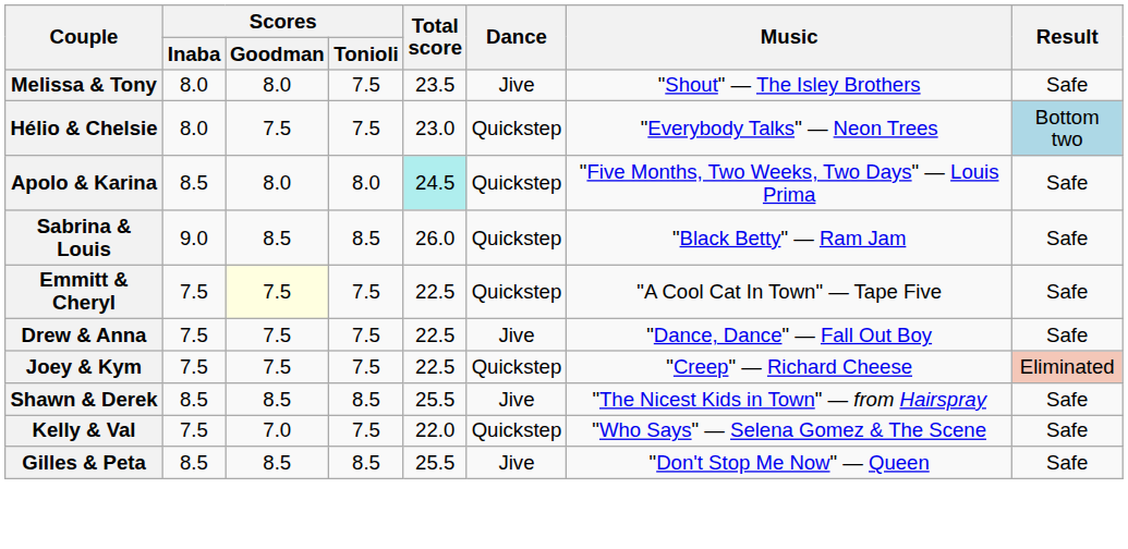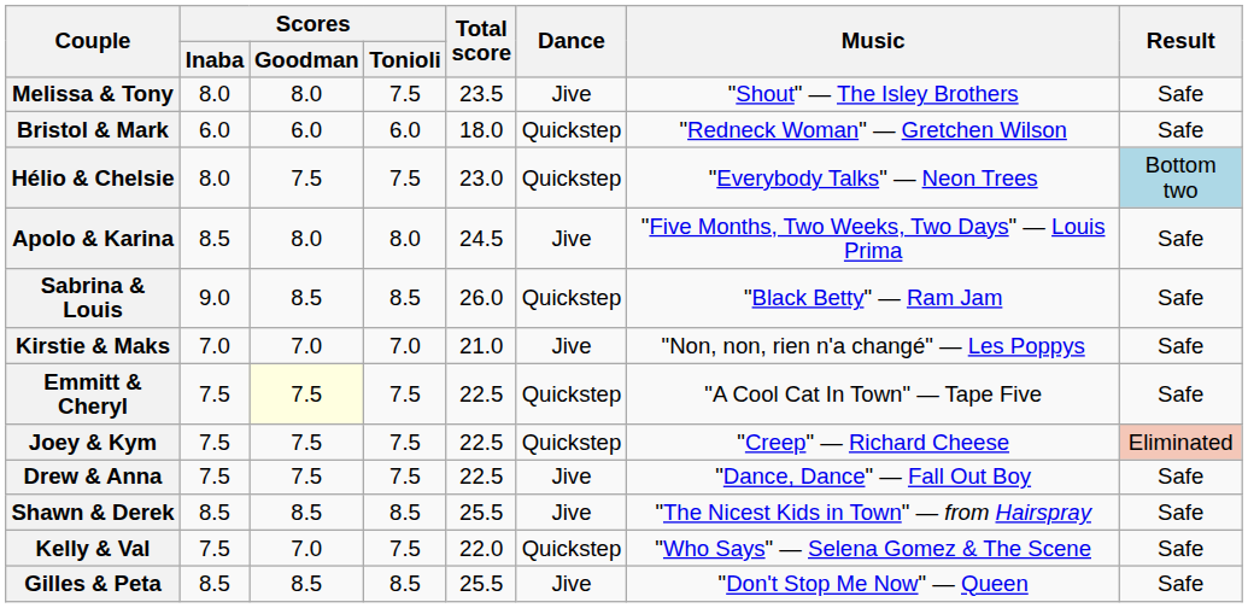+ row: Bristol & Mark | 6.0 | 6.0 | 6.0 | 18.0 | Quickstep | "Redneck Woman" — Gretchen Wilson | Safe
Apolo & Karina | Total score: paleturquoise background -> no background
Apolo & Karina | Dance: Quickstep -> Jive
+ row: Kirstie & Maks | 7.0 | 7.0 | 7.0 | 21.0 | Jive | "Non, non, rien n'a changé" — Les Poppys | Safe
rows swapped: Drew & Anna <-> Joey & Kym
